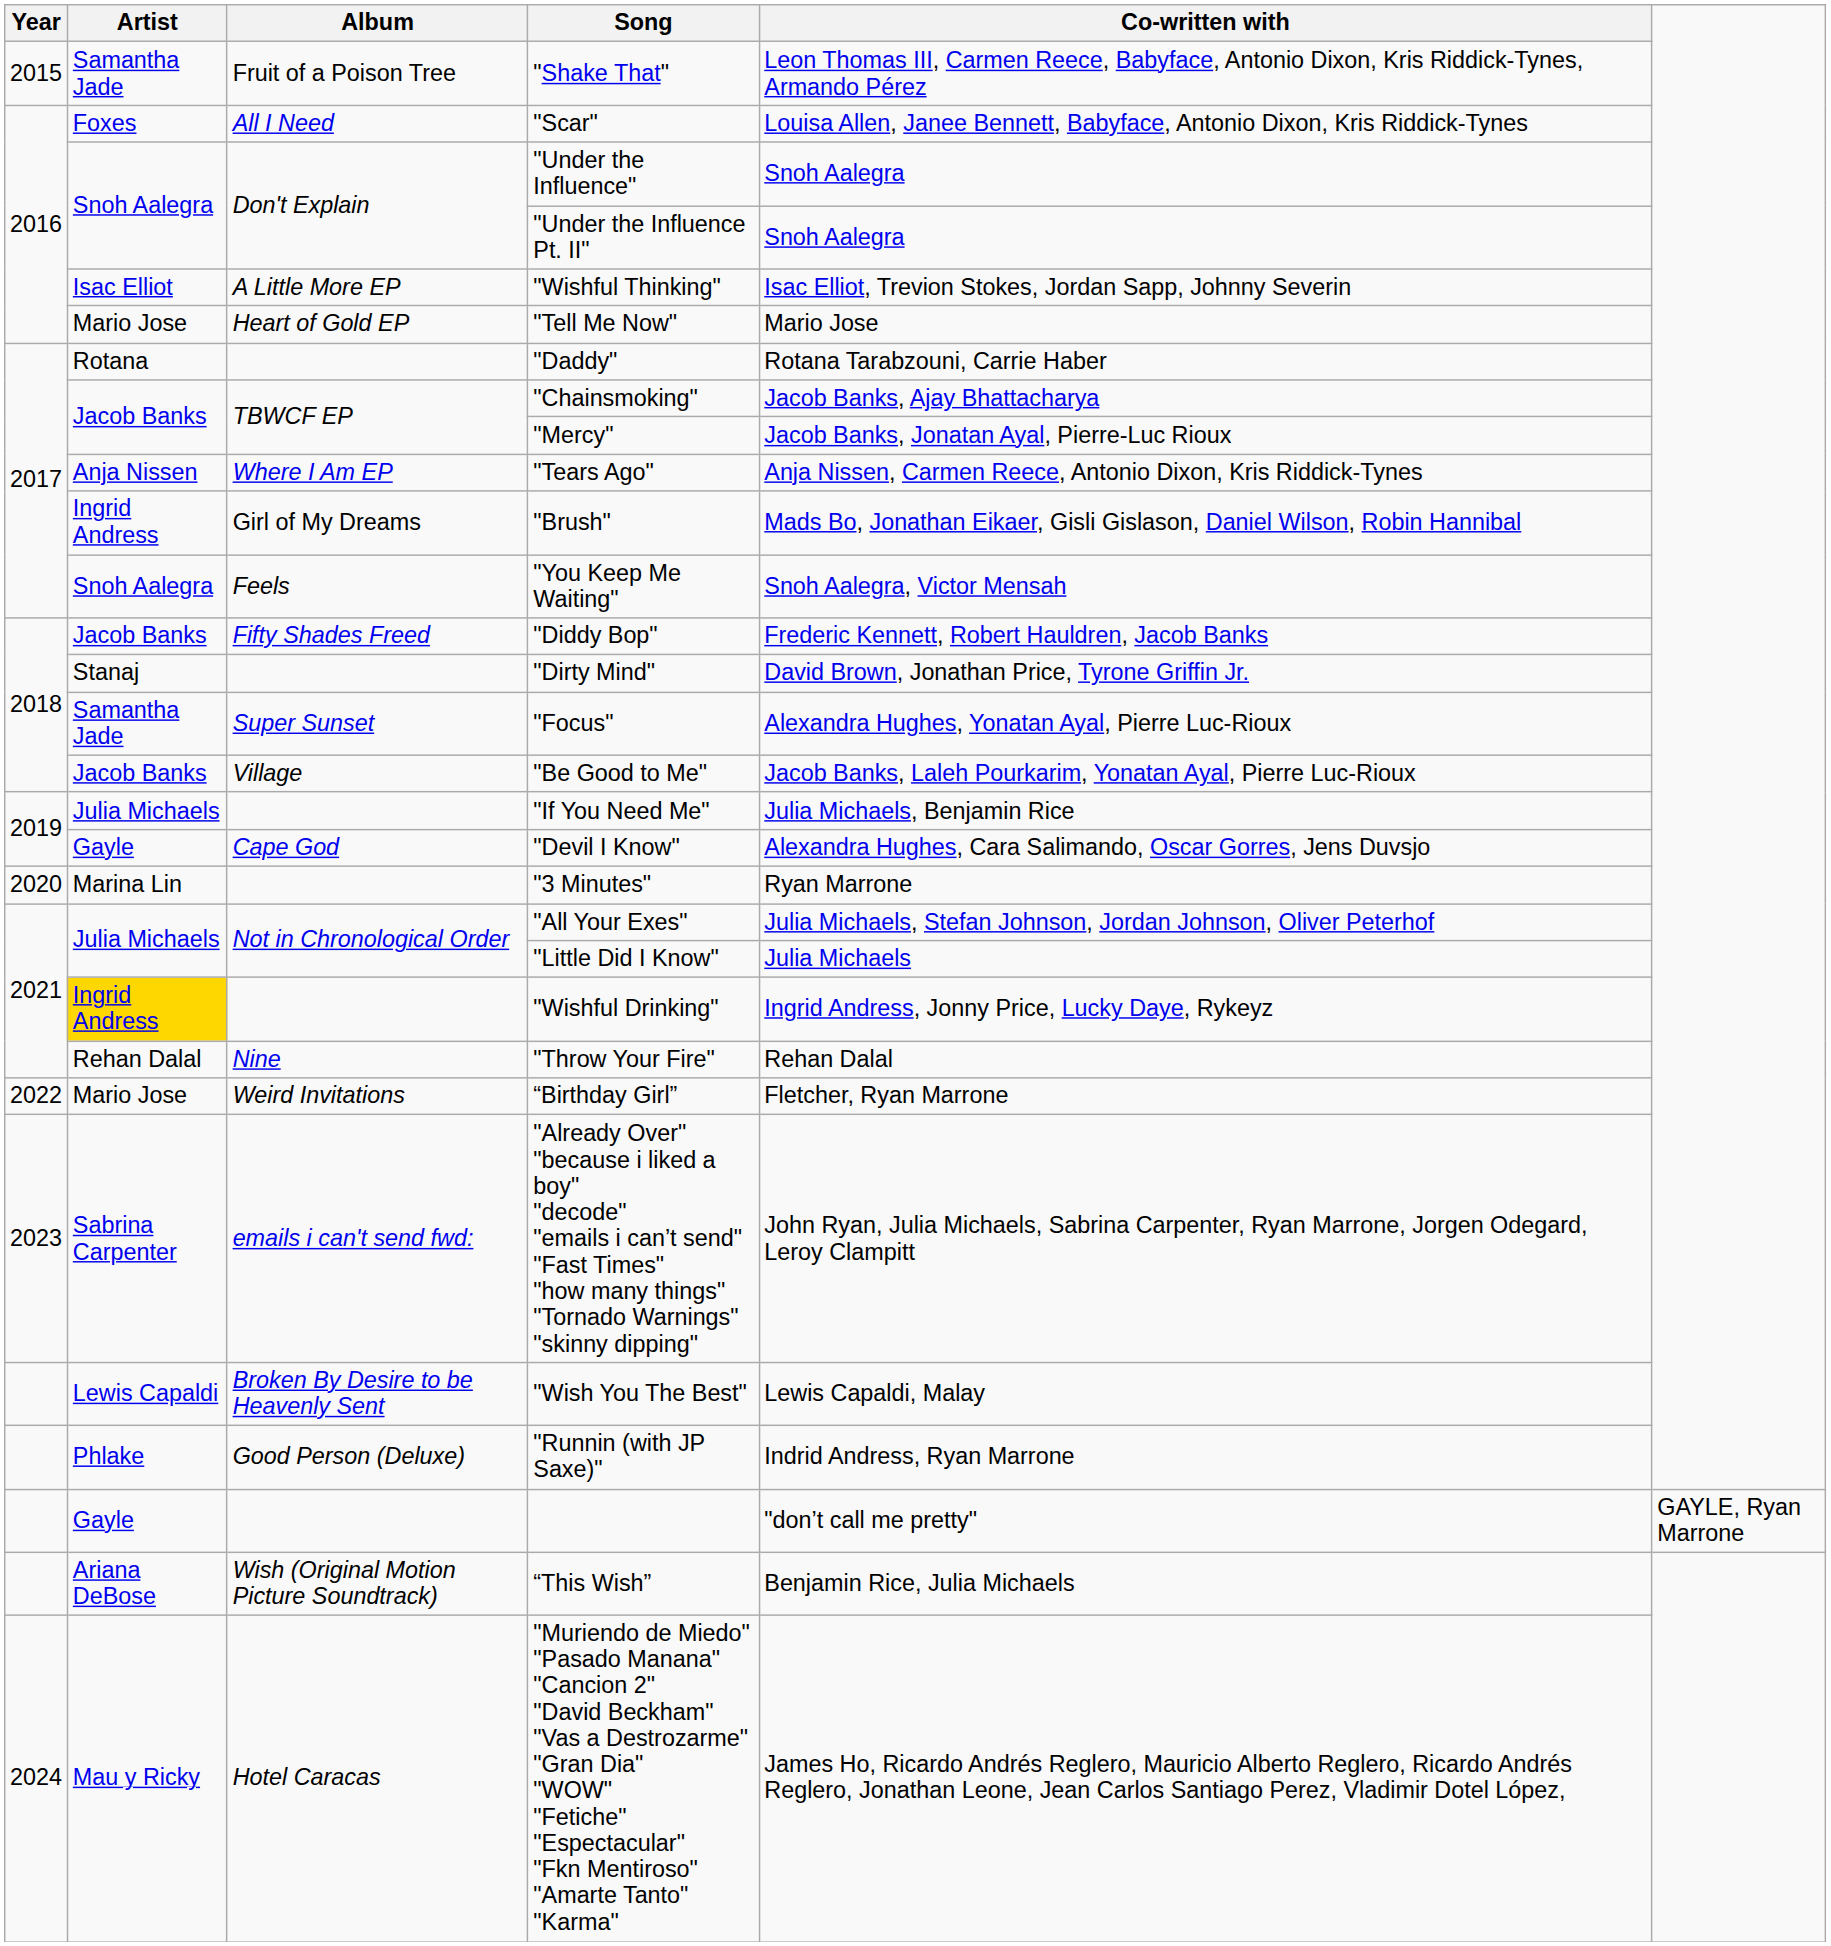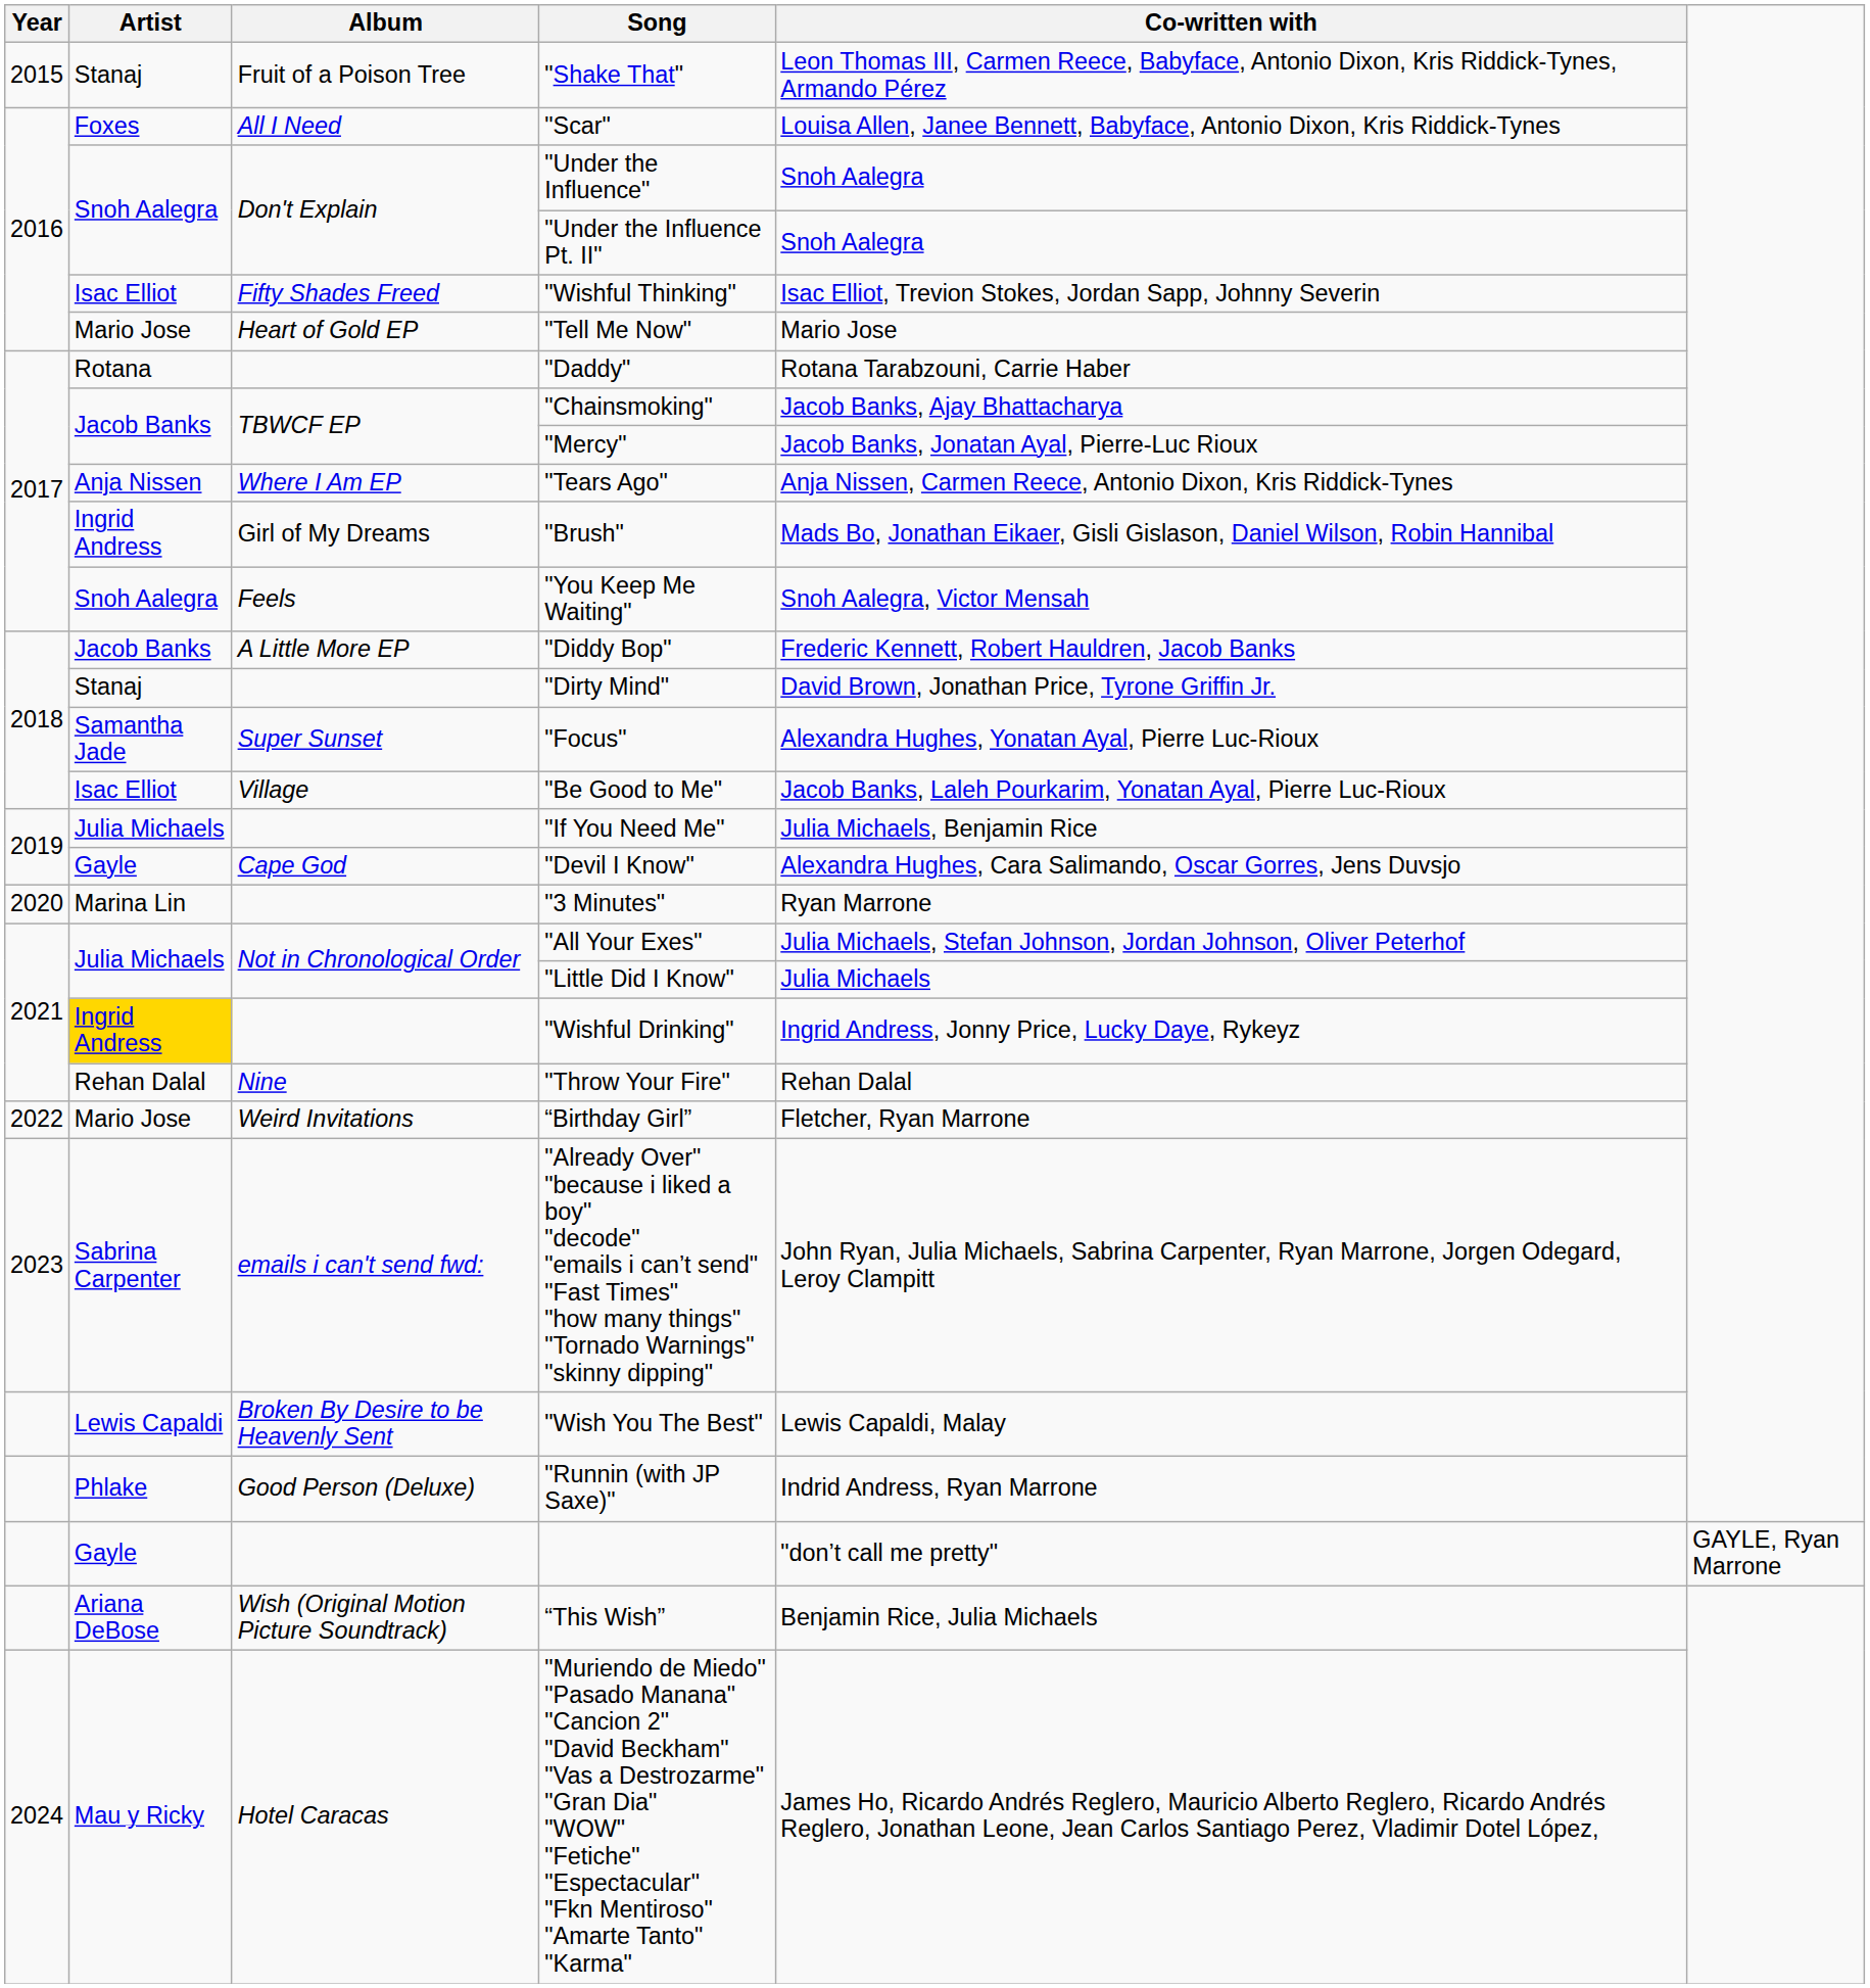"Shake That" | Artist: Samantha Jade -> Stanaj
"Wishful Thinking" | Album: A Little More EP -> Fifty Shades Freed
"Diddy Bop" | Album: Fifty Shades Freed -> A Little More EP
"Be Good to Me" | Artist: Jacob Banks -> Isac Elliot
